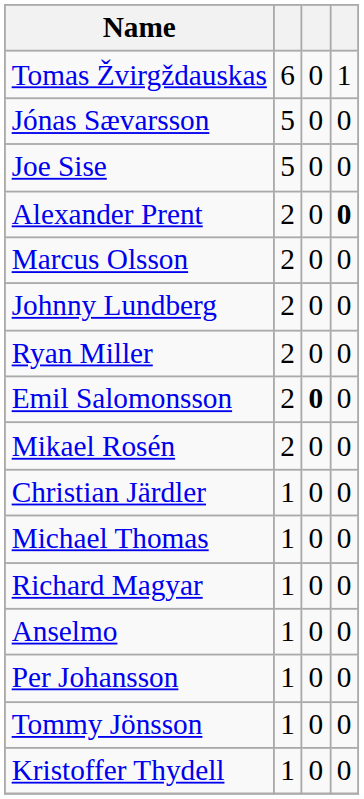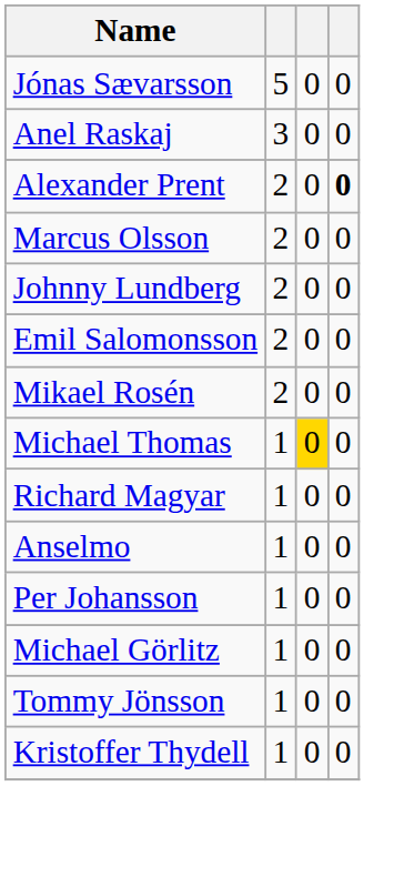- row: Tomas Žvirgždauskas | 6 | 0 | 1
- row: Joe Sise | 5 | 0 | 0
+ row: Anel Raskaj | 3 | 0 | 0
- row: Ryan Miller | 2 | 0 | 0
Emil Salomonsson | column 3: bold -> normal
- row: Christian Järdler | 1 | 0 | 0
Michael Thomas | column 3: no background -> gold background
+ row: Michael Görlitz | 1 | 0 | 0
